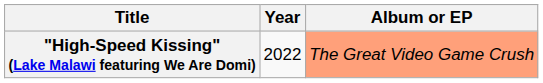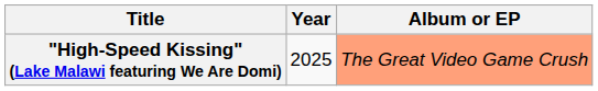"High-Speed Kissing" (Lake Malawi featuring We Are Domi) | Year: 2022 -> 2025
